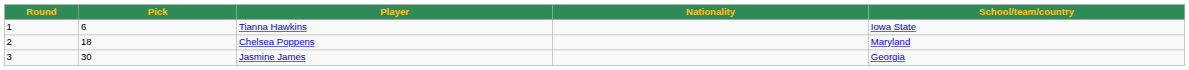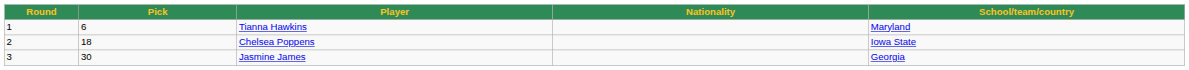Tianna Hawkins | School/team/country: Iowa State -> Maryland
Chelsea Poppens | School/team/country: Maryland -> Iowa State
